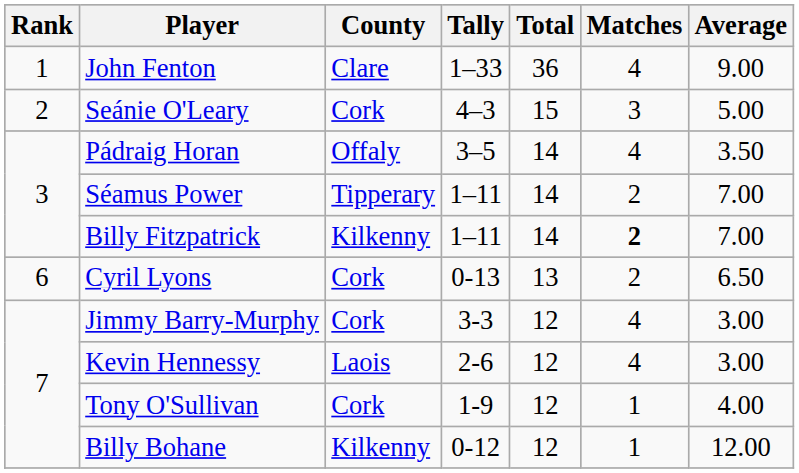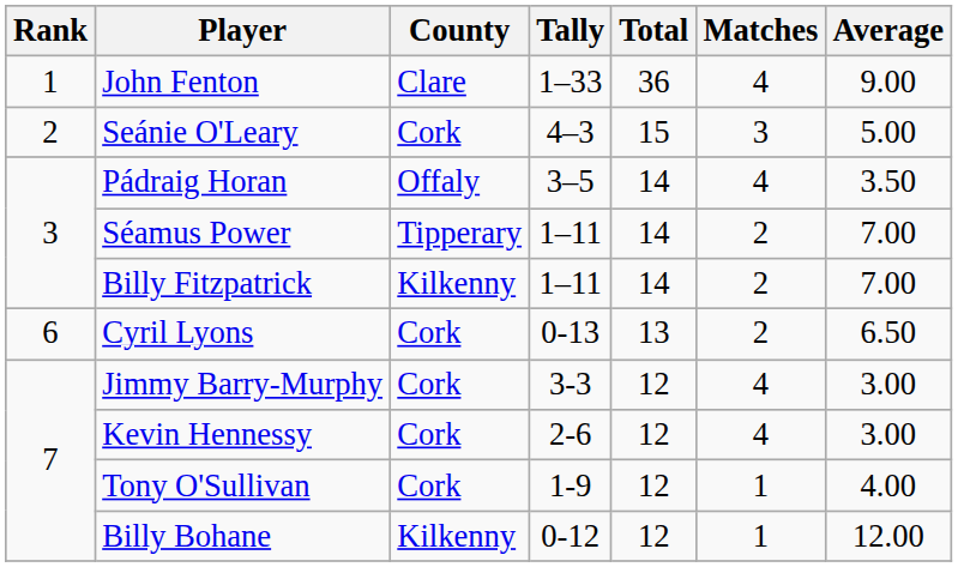Billy Fitzpatrick | Matches: bold -> normal
Kevin Hennessy | County: Laois -> Cork
